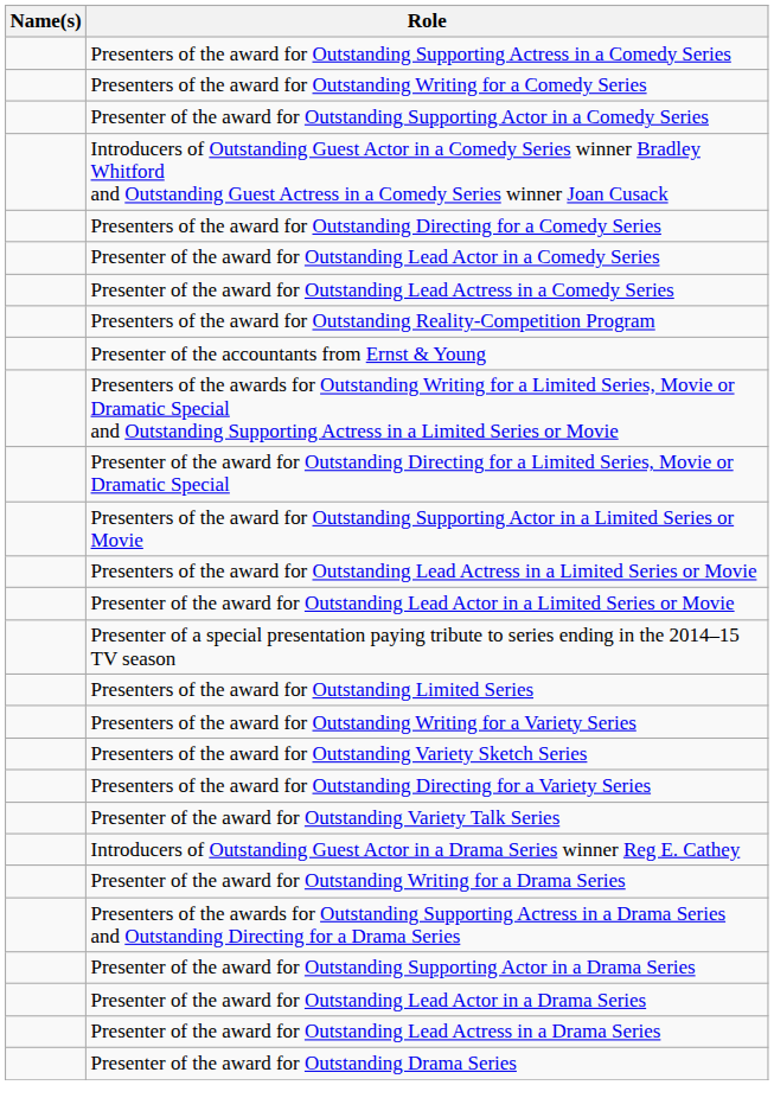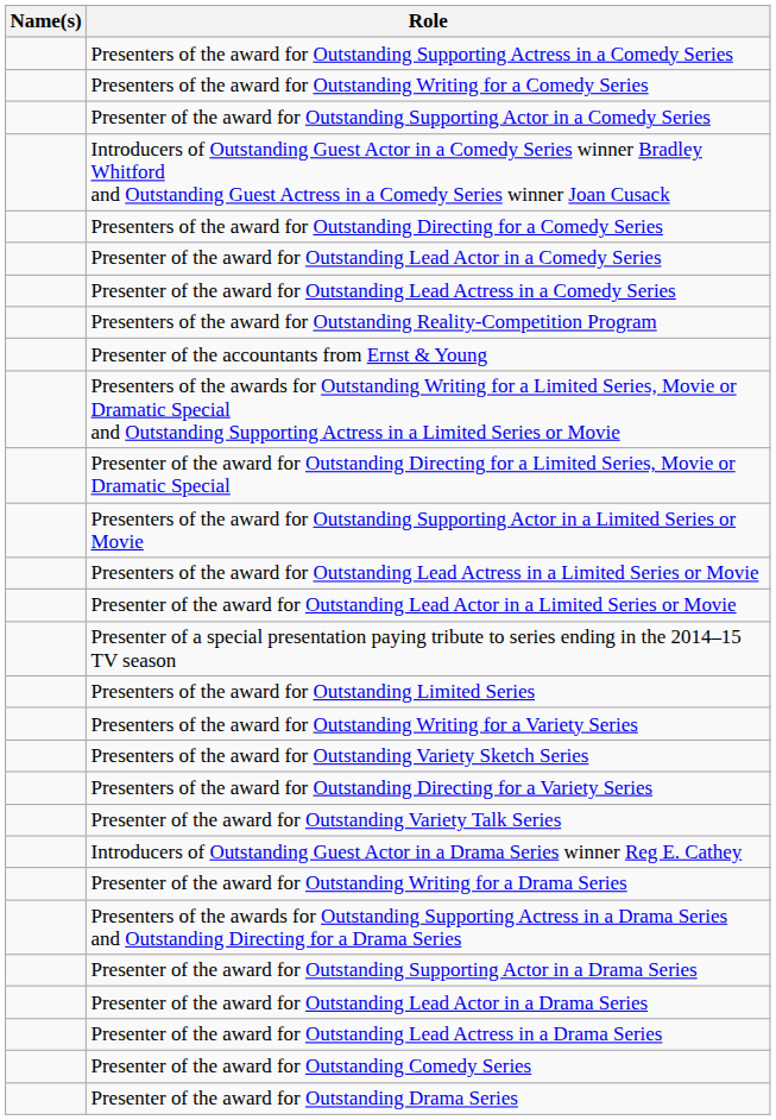+ row: Presenter of the award for Outstanding Comedy Series
